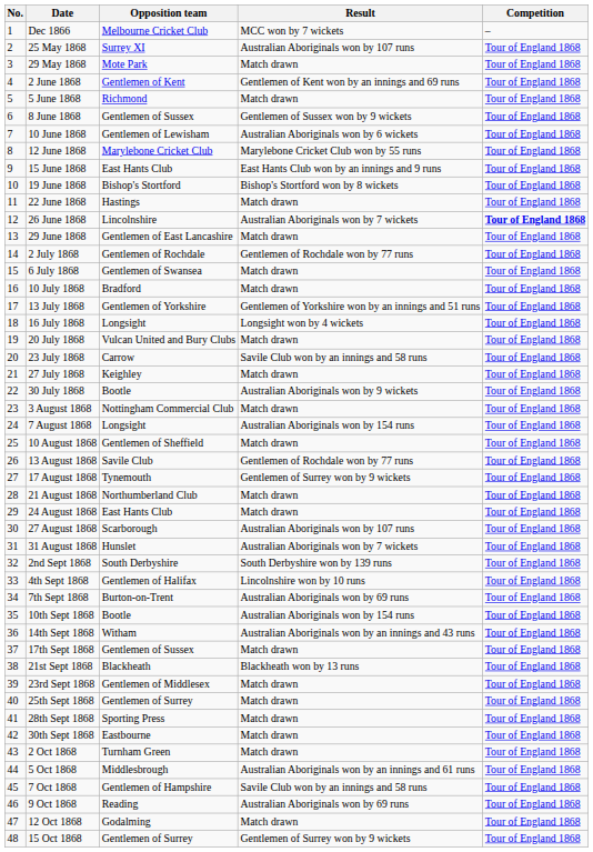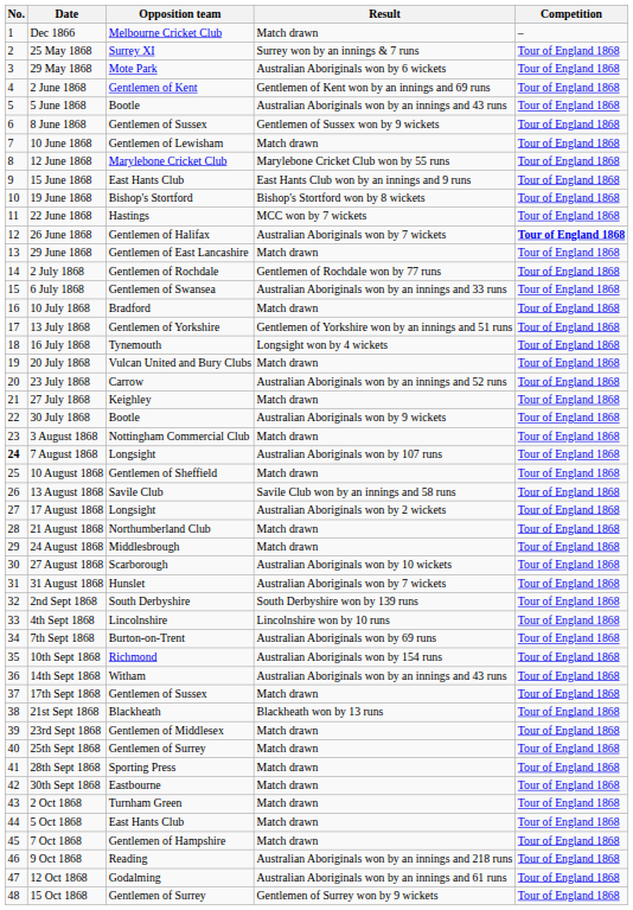Dec 1866 | Result: MCC won by 7 wickets -> Match drawn
25 May 1868 | Result: Australian Aboriginals won by 107 runs -> Surrey won by an innings & 7 runs
29 May 1868 | Result: Match drawn -> Australian Aboriginals won by 6 wickets
5 June 1868 | Opposition team: Richmond -> Bootle
5 June 1868 | Result: Match drawn -> Australian Aboriginals won by an innings and 43 runs
10 June 1868 | Result: Australian Aboriginals won by 6 wickets -> Match drawn
22 June 1868 | Result: Match drawn -> MCC won by 7 wickets
26 June 1868 | Opposition team: Lincolnshire -> Gentlemen of Halifax
6 July 1868 | Result: Match drawn -> Australian Aboriginals won by an innings and 33 runs
16 July 1868 | Opposition team: Longsight -> Tynemouth
23 July 1868 | Result: Savile Club won by an innings and 58 runs -> Australian Aboriginals won by an innings and 52 runs
7 August 1868 | No.: normal -> bold
7 August 1868 | Result: Australian Aboriginals won by 154 runs -> Australian Aboriginals won by 107 runs
13 August 1868 | Result: Gentlemen of Rochdale won by 77 runs -> Savile Club won by an innings and 58 runs
17 August 1868 | Opposition team: Tynemouth -> Longsight
17 August 1868 | Result: Gentlemen of Surrey won by 9 wickets -> Australian Aboriginals won by 2 wickets
24 August 1868 | Opposition team: East Hants Club -> Middlesbrough
27 August 1868 | Result: Australian Aboriginals won by 107 runs -> Australian Aboriginals won by 10 wickets
4th Sept 1868 | Opposition team: Gentlemen of Halifax -> Lincolnshire
10th Sept 1868 | Opposition team: Bootle -> Richmond
5 Oct 1868 | Opposition team: Middlesbrough -> East Hants Club
5 Oct 1868 | Result: Australian Aboriginals won by an innings and 61 runs -> Match drawn
7 Oct 1868 | Result: Savile Club won by an innings and 58 runs -> Match drawn
9 Oct 1868 | Result: Australian Aboriginals won by 69 runs -> Australian Aboriginals won by an innings and 218 runs
12 Oct 1868 | Result: Match drawn -> Australian Aboriginals won by an innings and 61 runs
